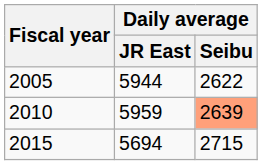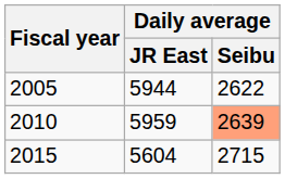2015 | Daily average / JR East: 5694 -> 5604
